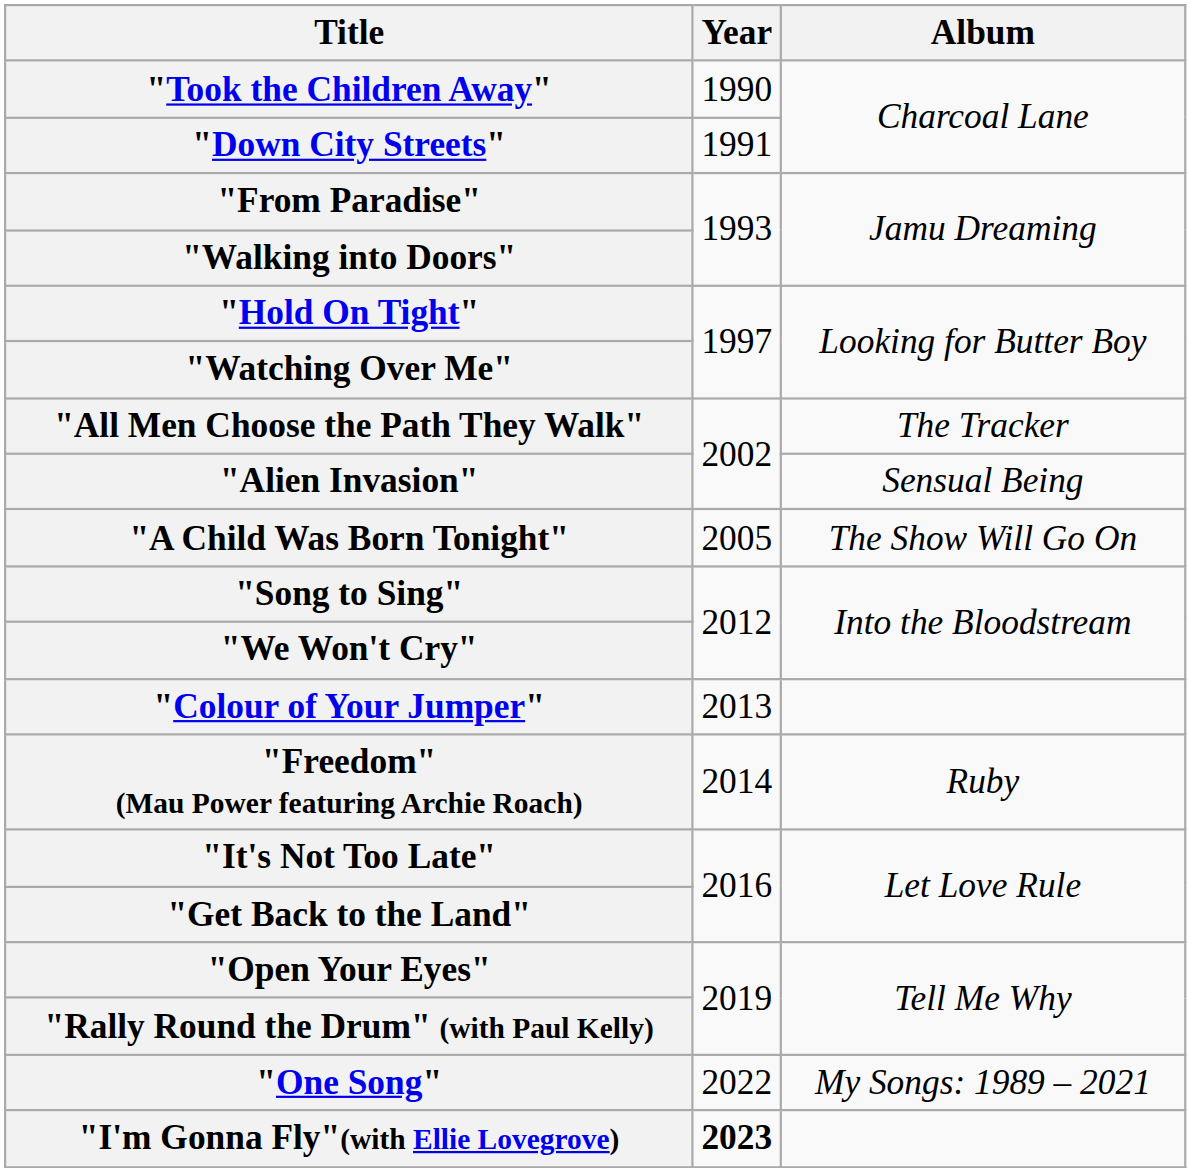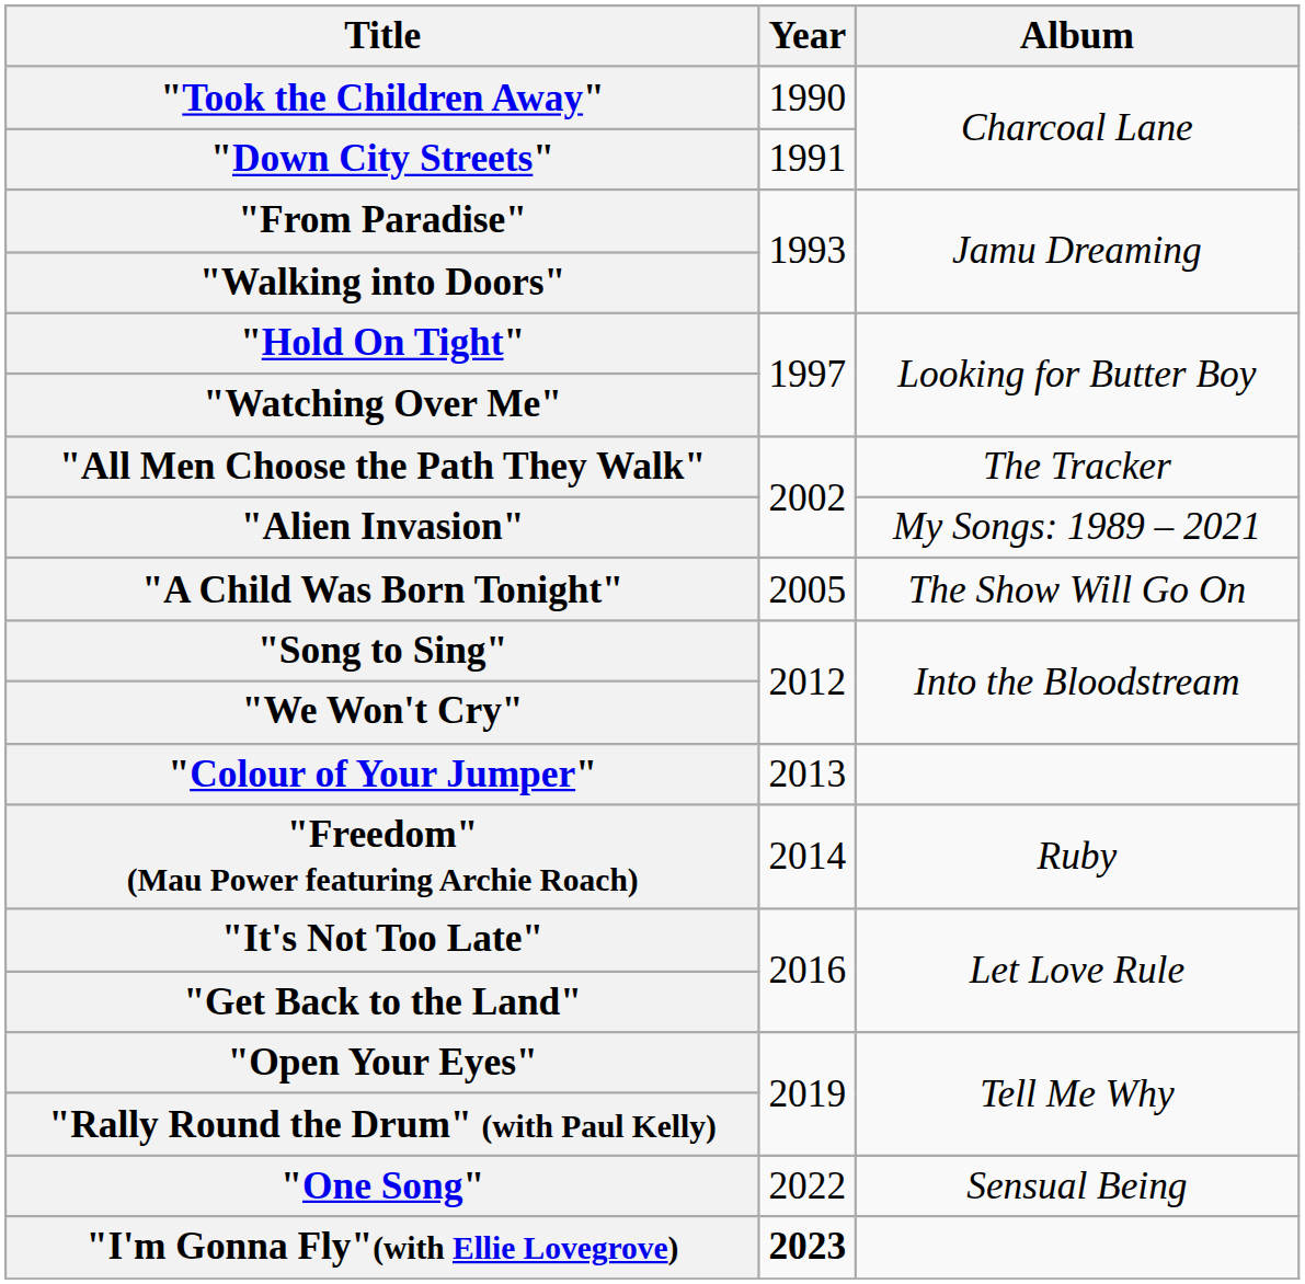"Alien Invasion" | Album: Sensual Being -> My Songs: 1989 – 2021
"One Song" | Album: My Songs: 1989 – 2021 -> Sensual Being
